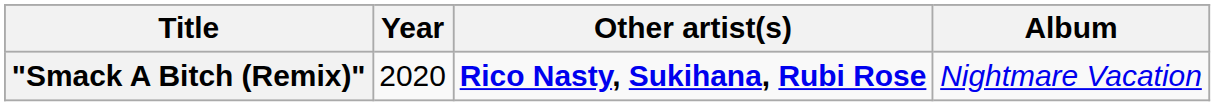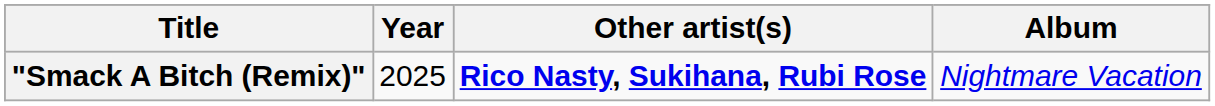"Smack A Bitch (Remix)" | Year: 2020 -> 2025
